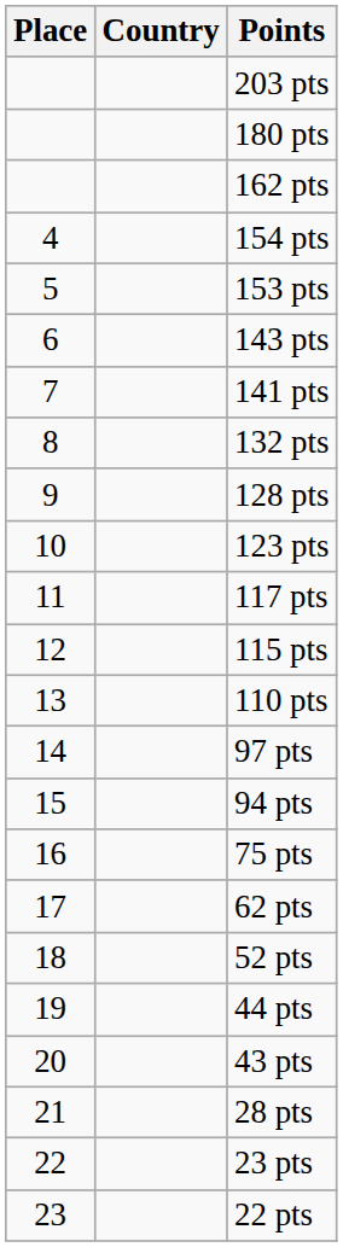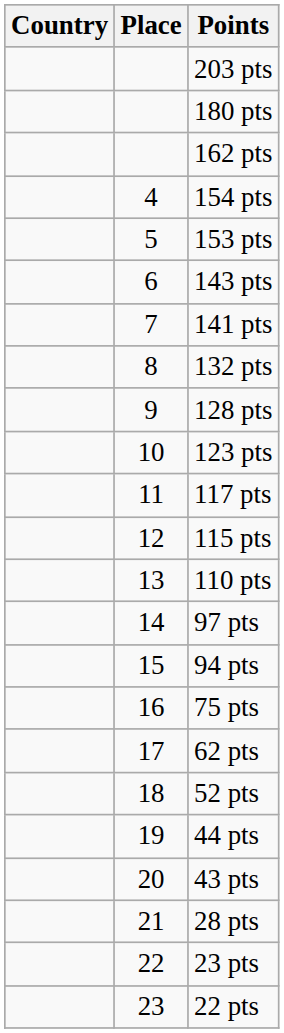columns swapped: Place <-> Country
